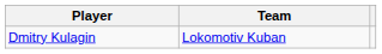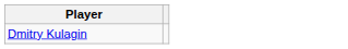- column: Team | Lokomotiv Kuban
